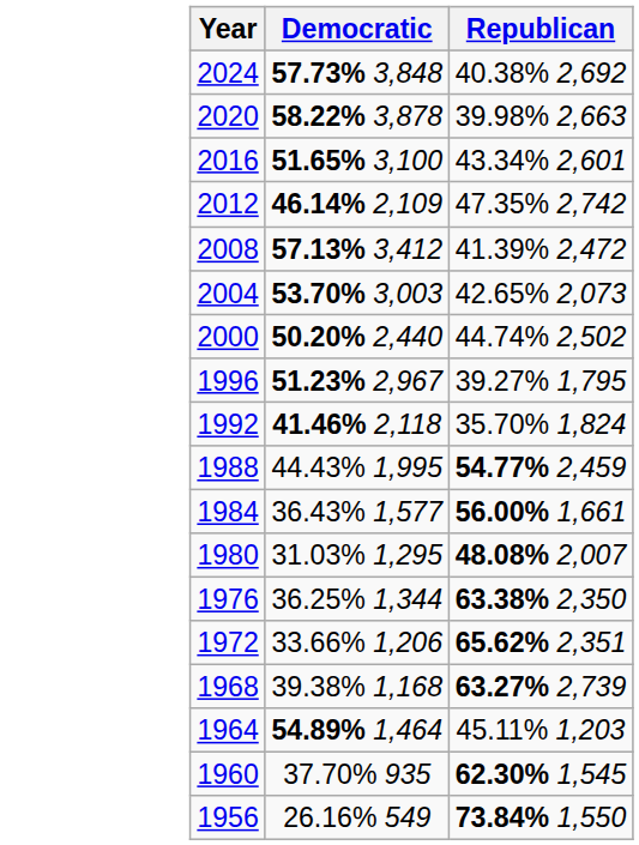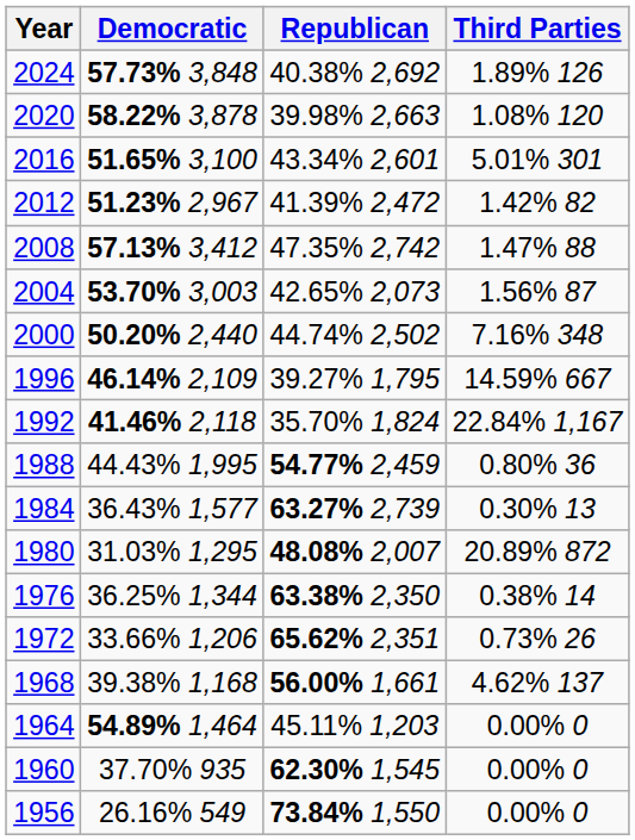+ column: Third Parties | 1.89% 126 | 1.08% 120 | 5.01% 301 | 1.42% 82 | 1.47% 88 | 1.56% 87 | 7.16% 348 | 14.59% 667 | 22.84% 1,167 | 0.80% 36 | 0.30% 13 | 20.89% 872 | 0.38% 14 | 0.73% 26 | 4.62% 137 | 0.00% 0 | 0.00% 0 | 0.00% 0
2012 | Democratic: 46.14% 2,109 -> 51.23% 2,967
2012 | Republican: 47.35% 2,742 -> 41.39% 2,472
2008 | Republican: 41.39% 2,472 -> 47.35% 2,742
1996 | Democratic: 51.23% 2,967 -> 46.14% 2,109
1984 | Republican: 56.00% 1,661 -> 63.27% 2,739
1968 | Republican: 63.27% 2,739 -> 56.00% 1,661
